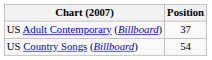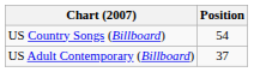rows swapped: US Country Songs (Billboard) <-> US Adult Contemporary (Billboard)
